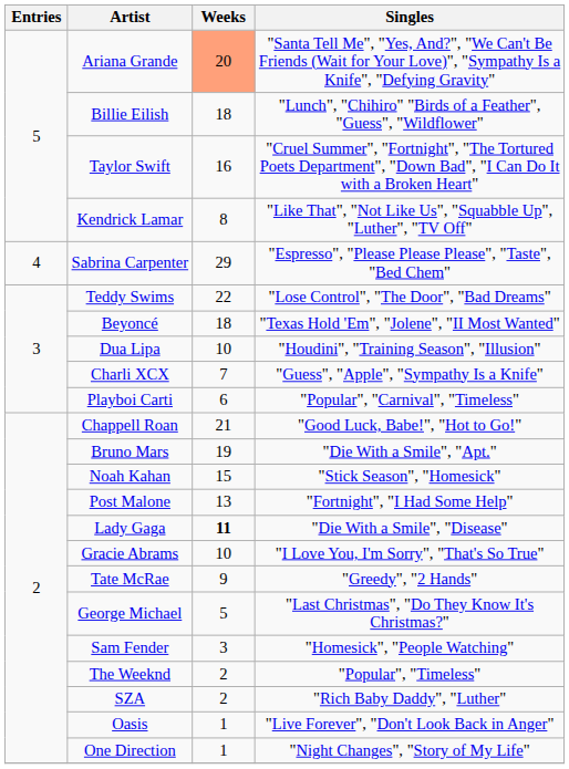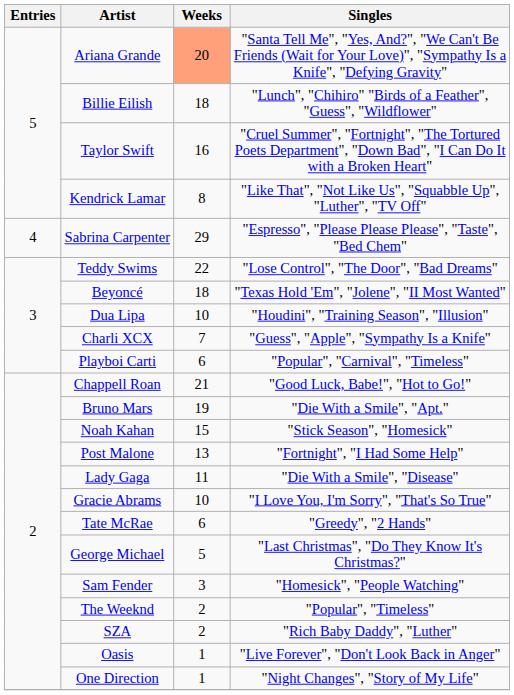Lady Gaga | Weeks: bold -> normal
Tate McRae | Weeks: 9 -> 6
